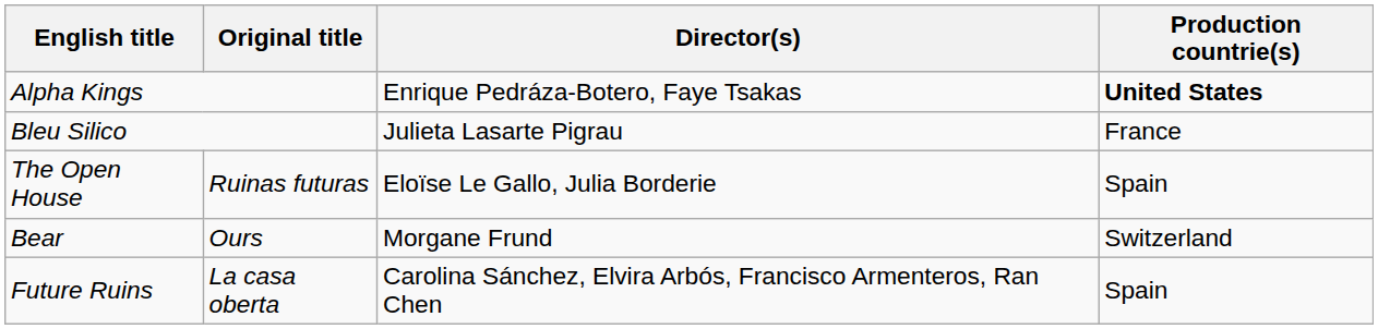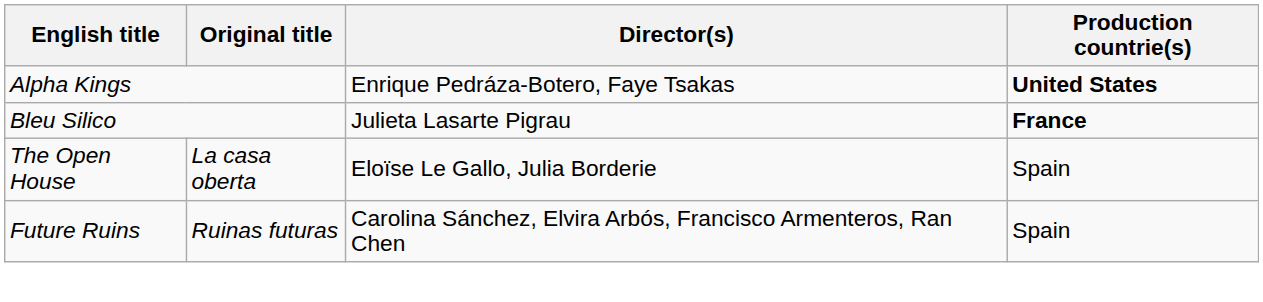Bleu Silico | Production countrie(s): normal -> bold
The Open House | Original title: Ruinas futuras -> La casa oberta
- row: Bear | Ours | Morgane Frund | Switzerland
Future Ruins | Original title: La casa oberta -> Ruinas futuras
